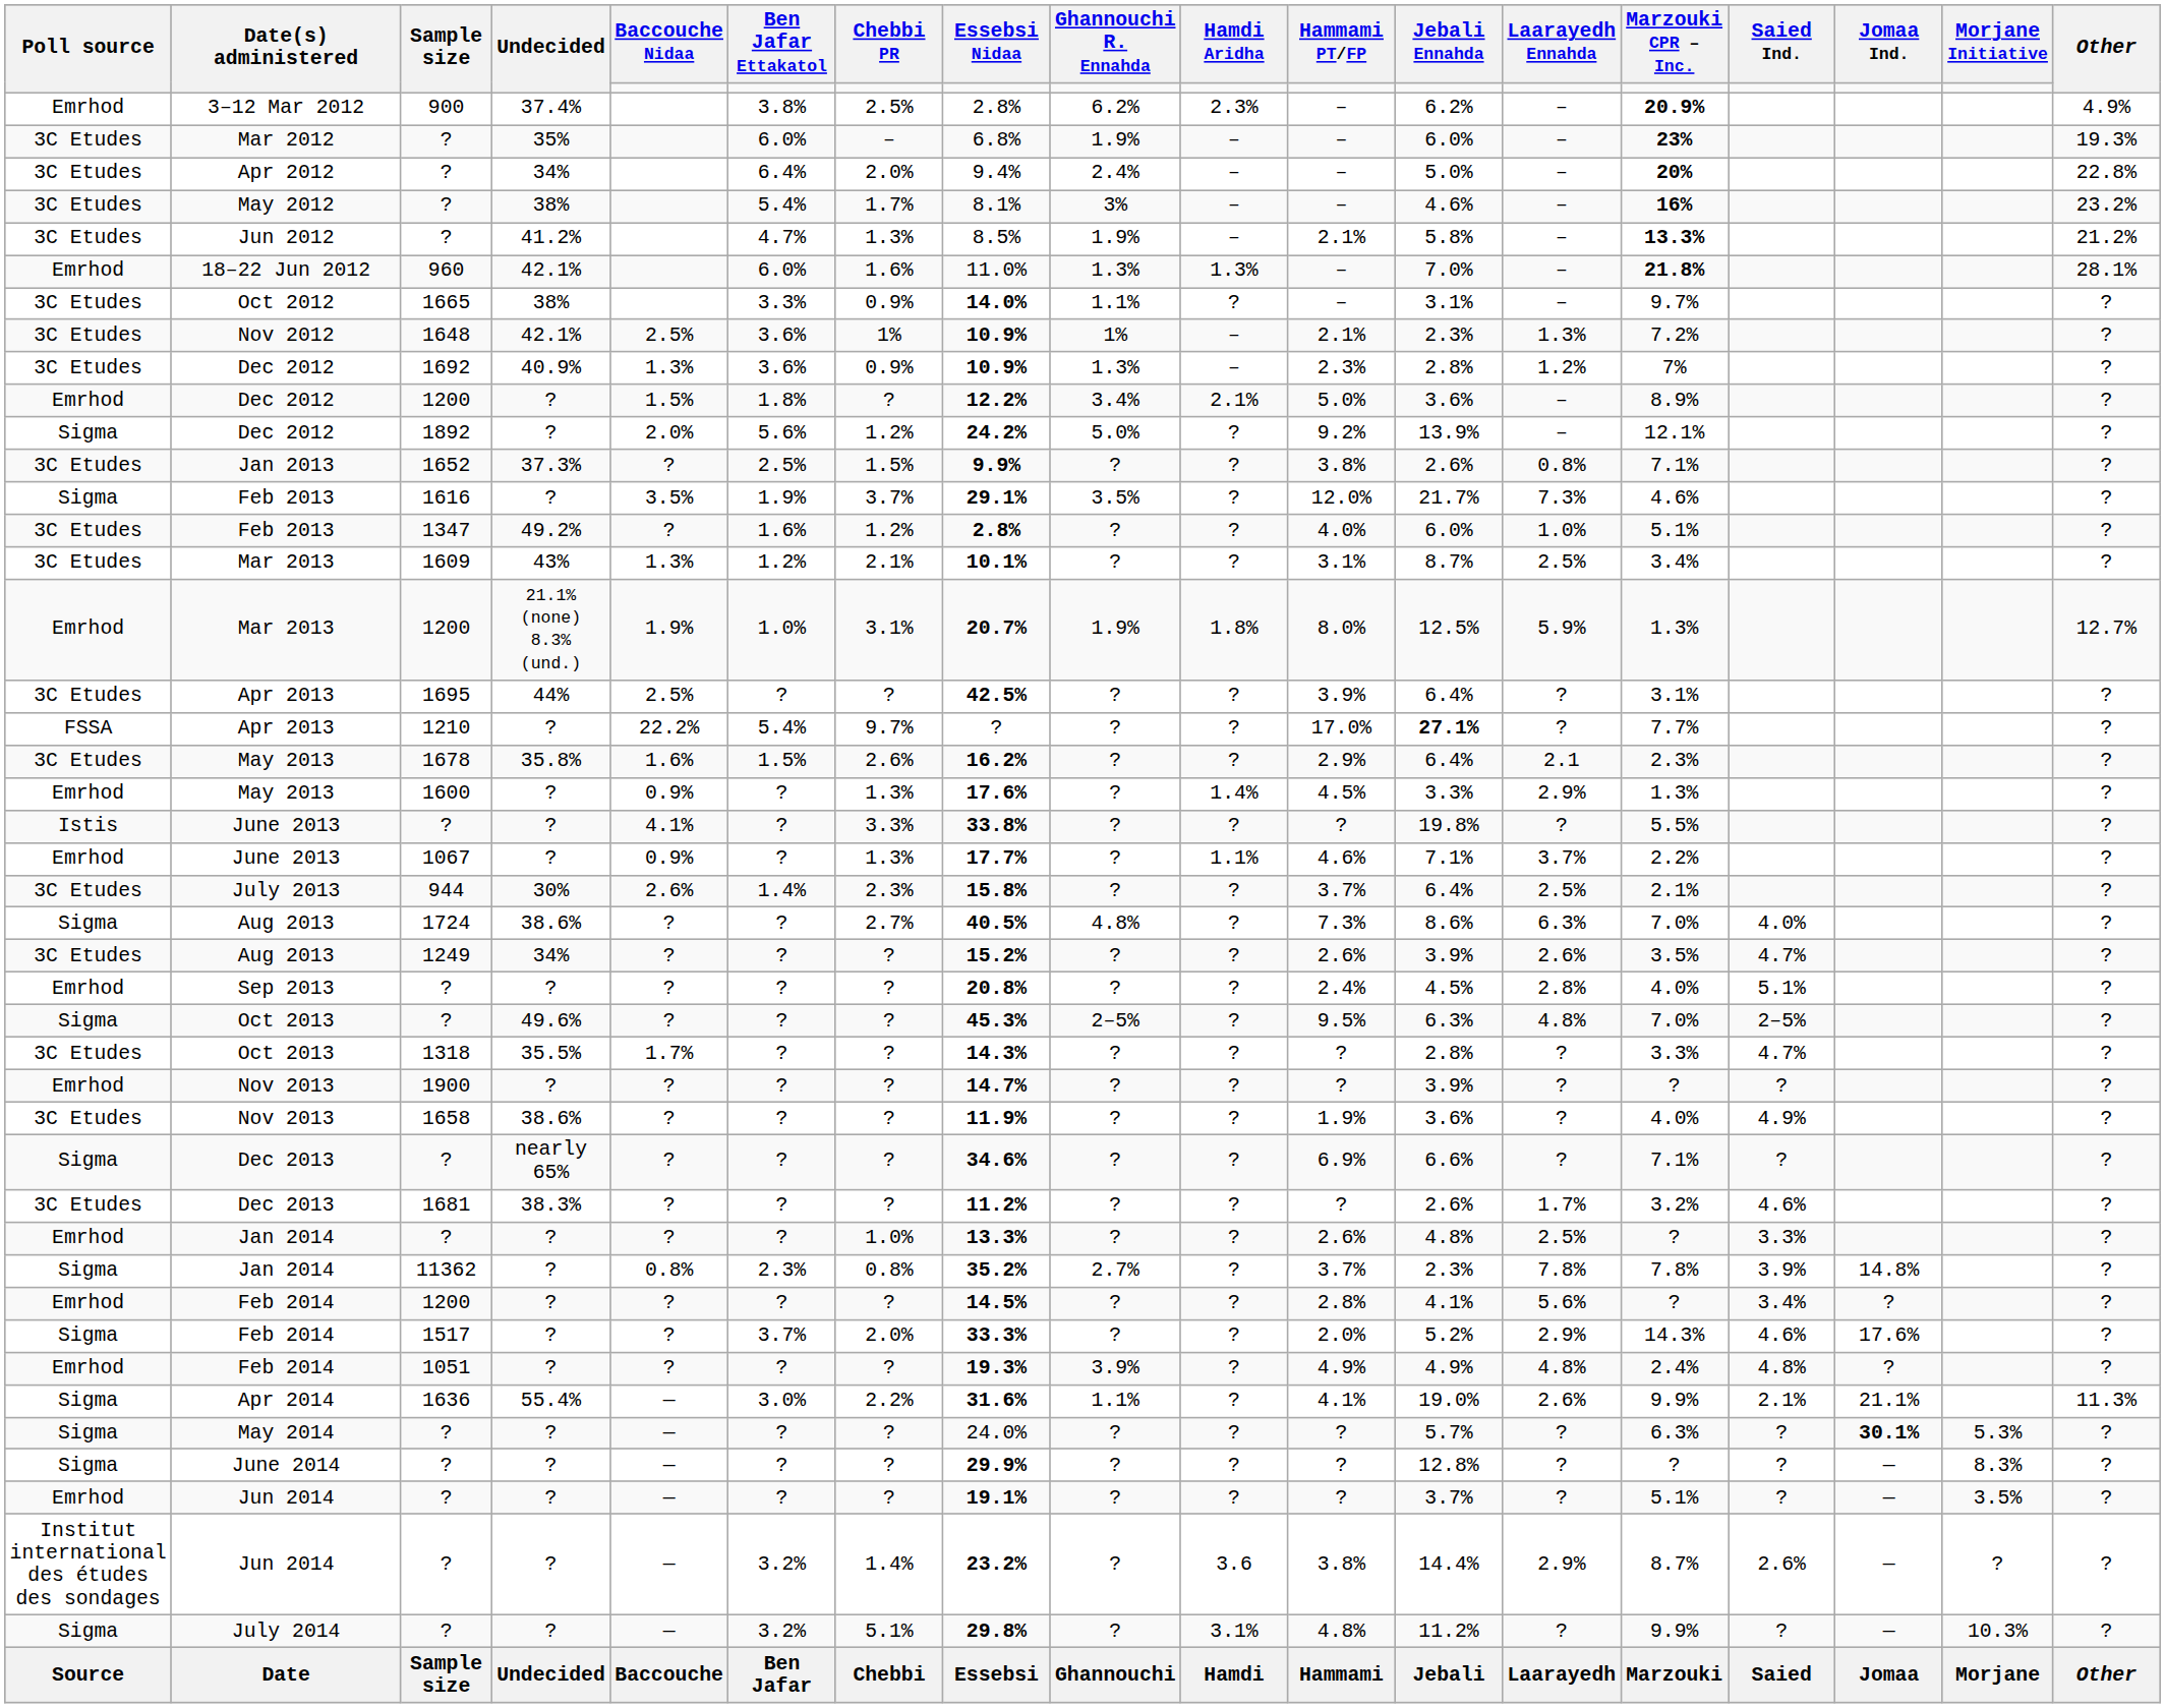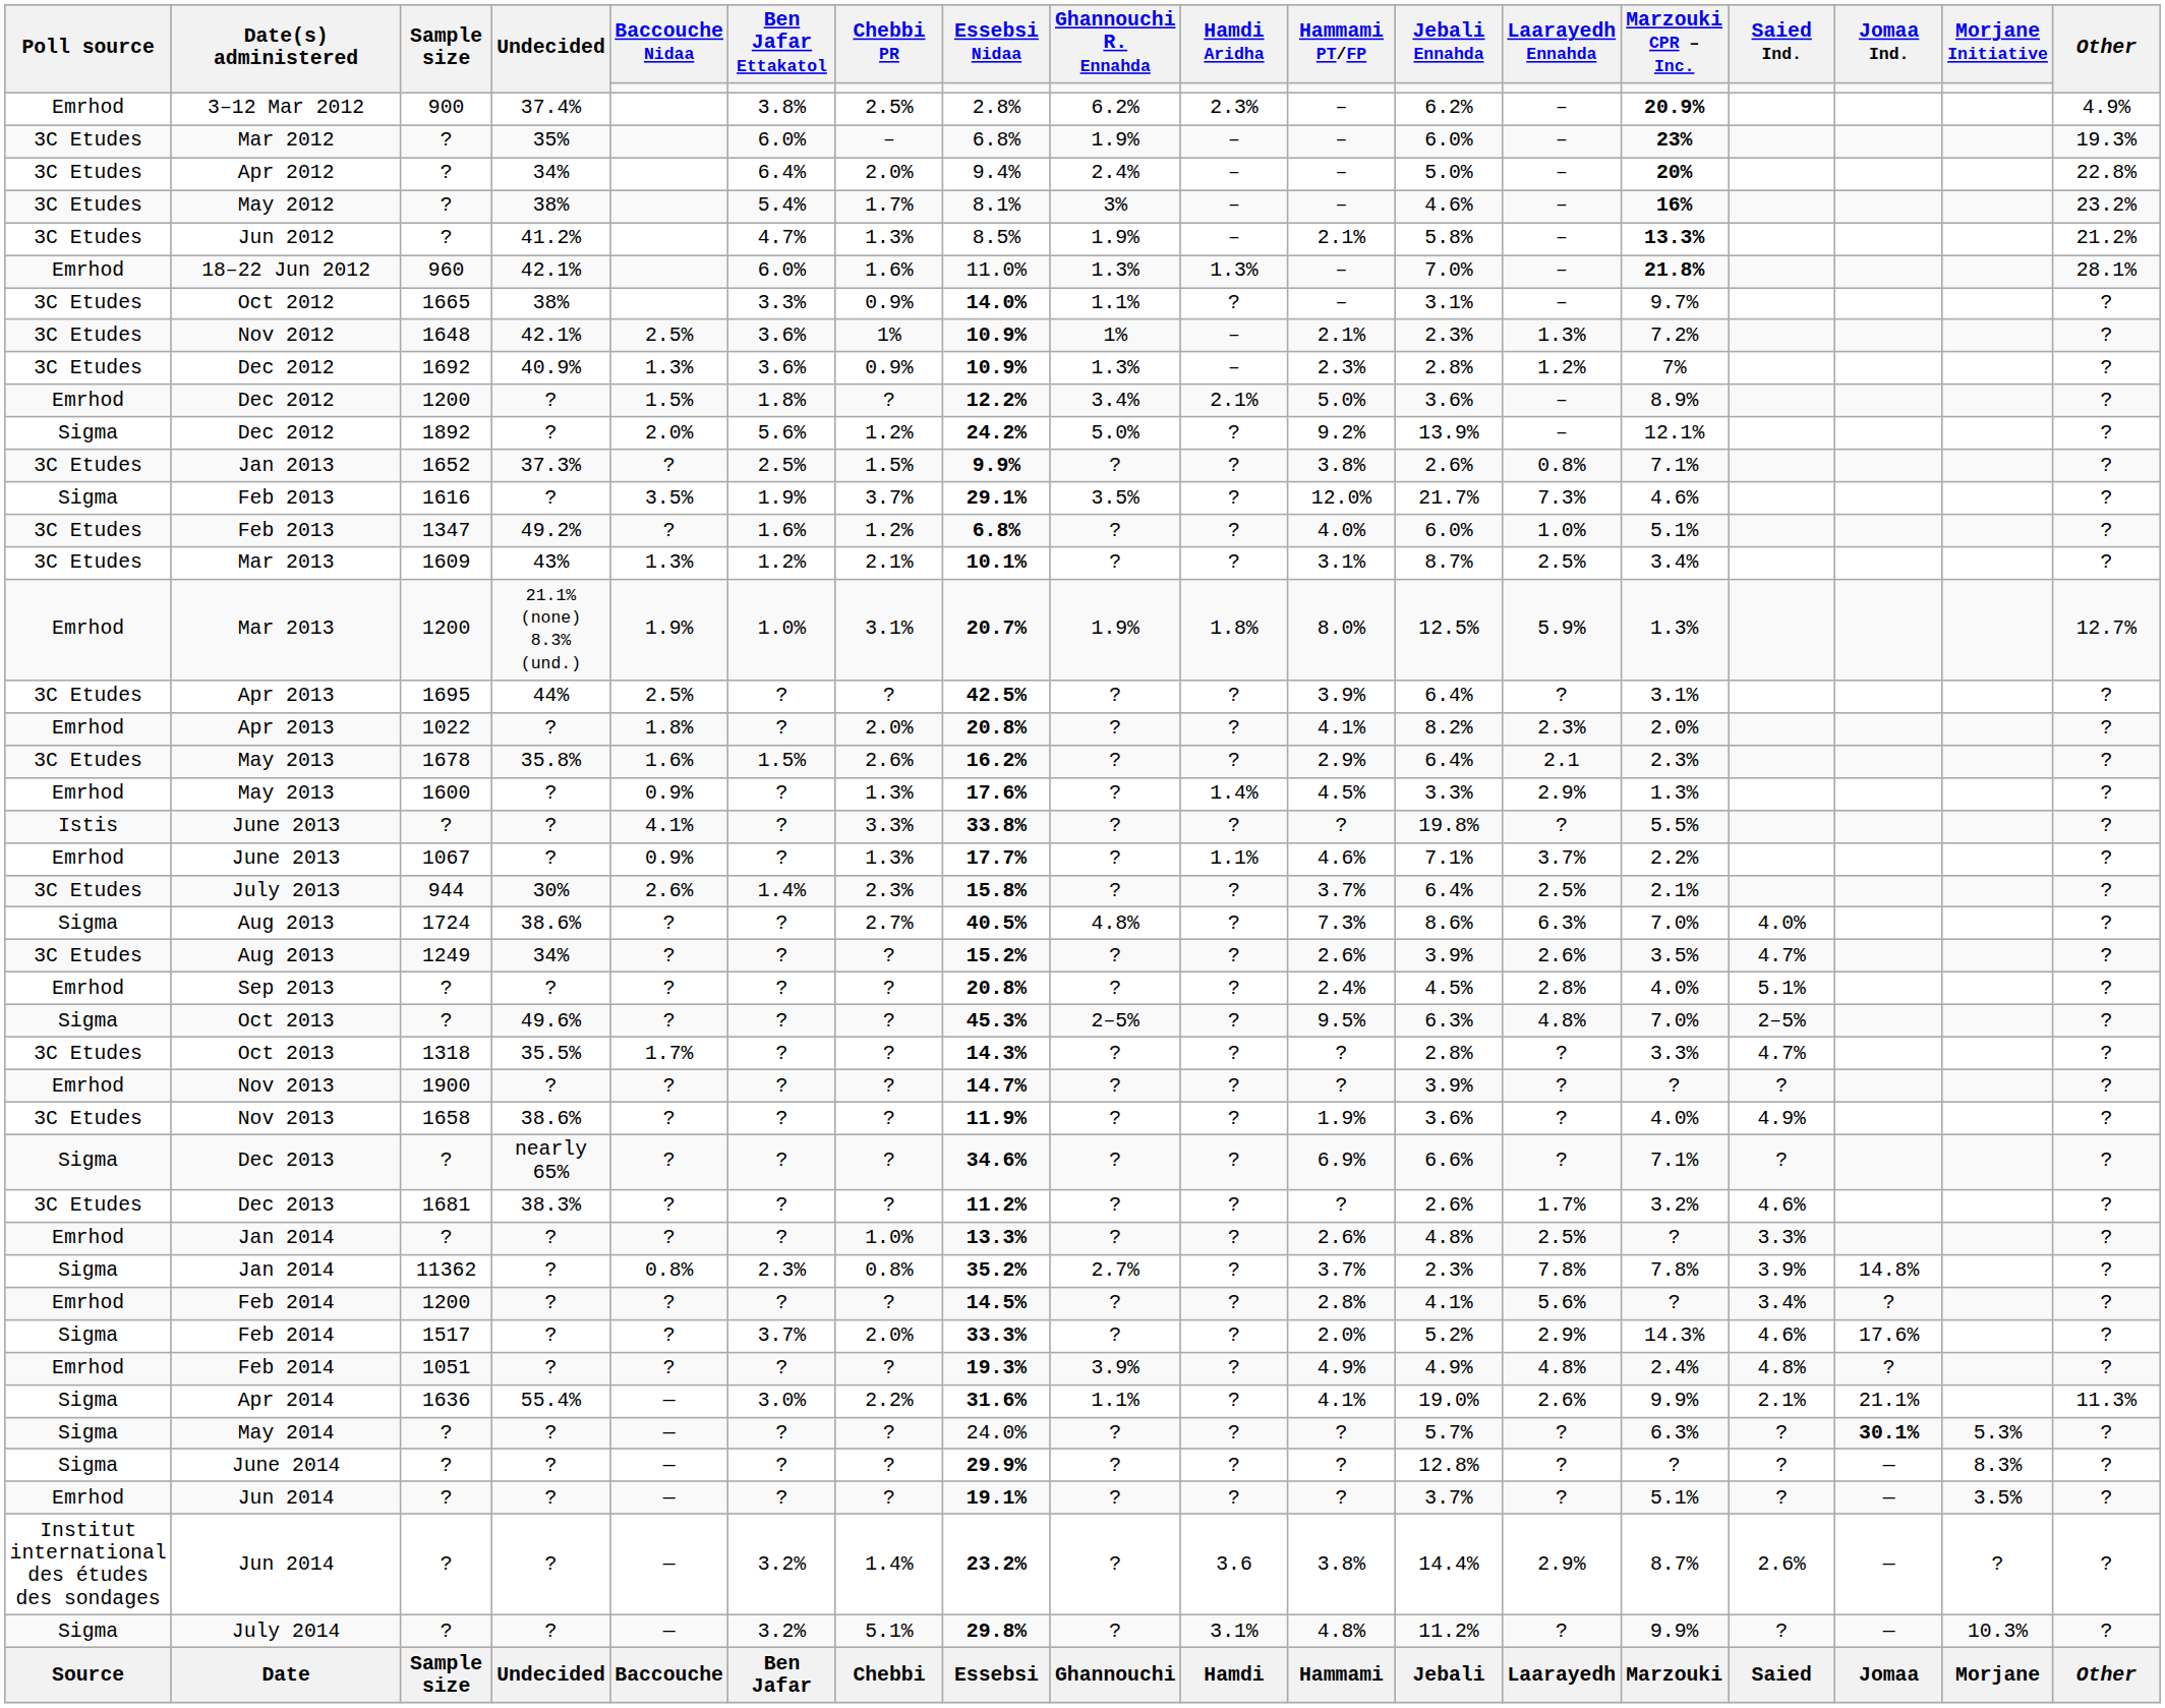1347 | Essebsi Nidaa: 2.8% -> 6.8%
+ row: Emrhod | Apr 2013 | 1022 | ? | 1.8% | ? | 2.0% | 20.8% | ? | ? | 4.1% | 8.2% | 2.3% | 2.0% | ?
- row: FSSA | Apr 2013 | 1210 | ? | 22.2% | 5.4% | 9.7% | ? | ? | ? | 17.0% | 27.1% | ? | 7.7% | ?
